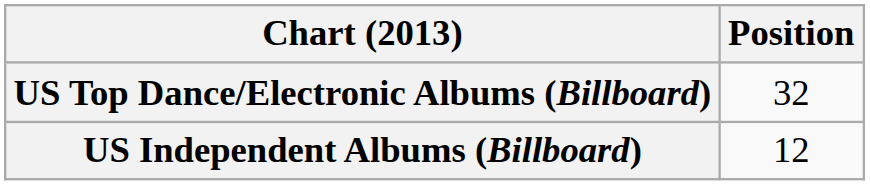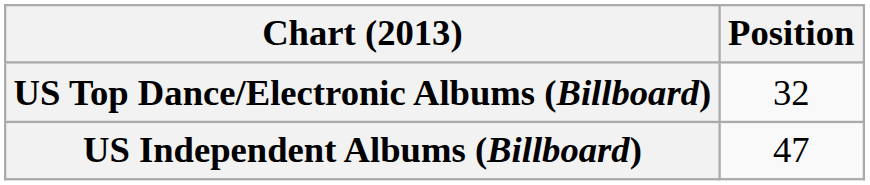US Independent Albums (Billboard) | Position: 12 -> 47
